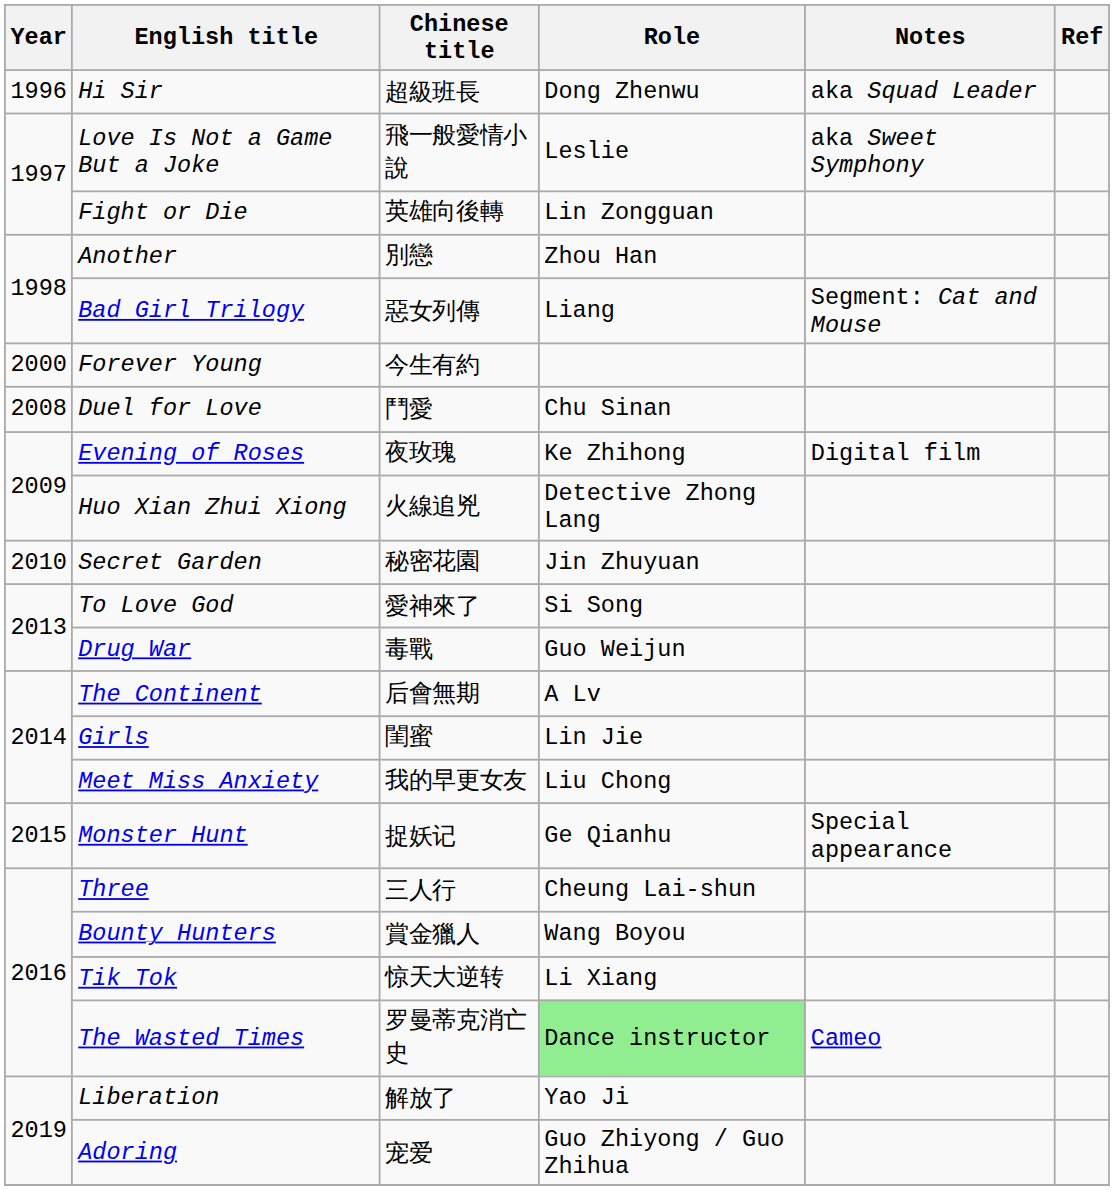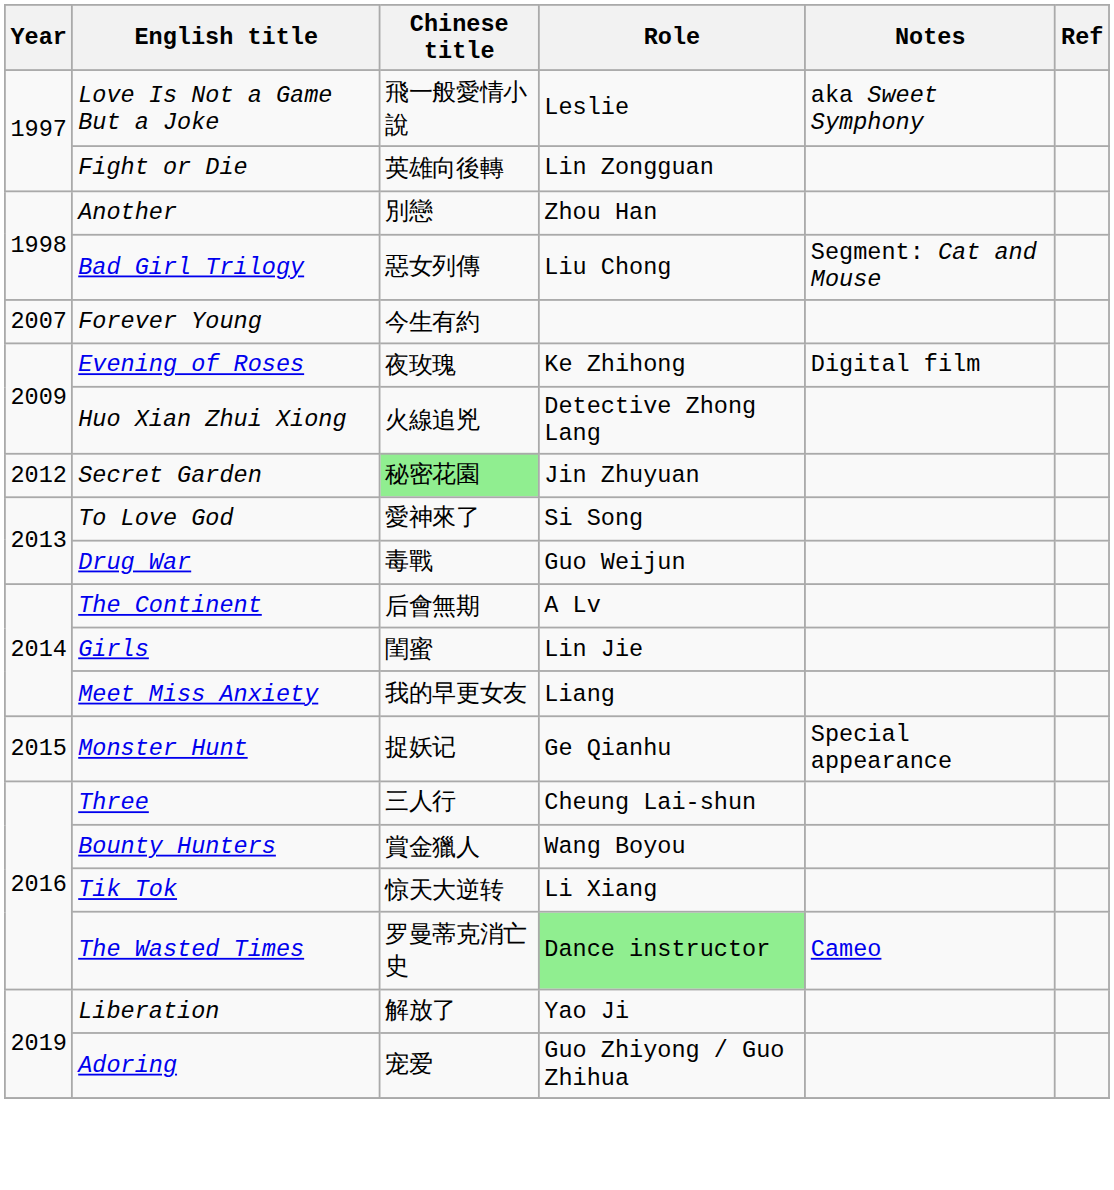- row: 1996 | Hi Sir | 超級班長 | Dong Zhenwu | aka Squad Leader
Bad Girl Trilogy | Role: Liang -> Liu Chong
Forever Young | Year: 2000 -> 2007
- row: 2008 | Duel for Love | 鬥愛 | Chu Sinan
Secret Garden | Year: 2010 -> 2012
Secret Garden | Chinese title: no background -> lightgreen background
Meet Miss Anxiety | Role: Liu Chong -> Liang
